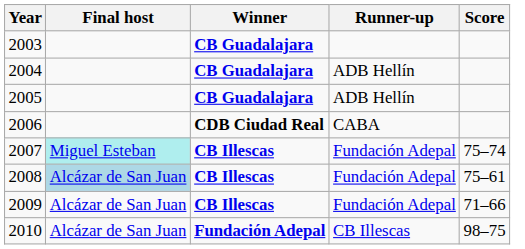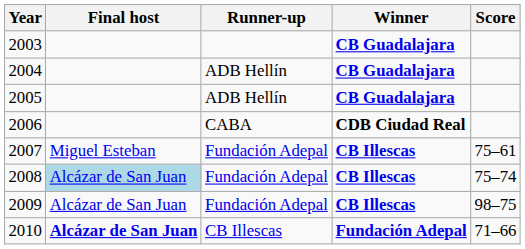columns swapped: Winner <-> Runner-up
2007 | Final host: paleturquoise background -> no background
2007 | Score: 75–74 -> 75–61
2008 | Score: 75–61 -> 75–74
2009 | Score: 71–66 -> 98–75
2010 | Final host: normal -> bold
2010 | Score: 98–75 -> 71–66
